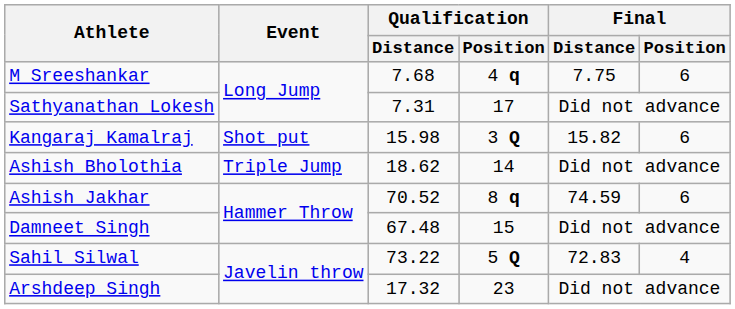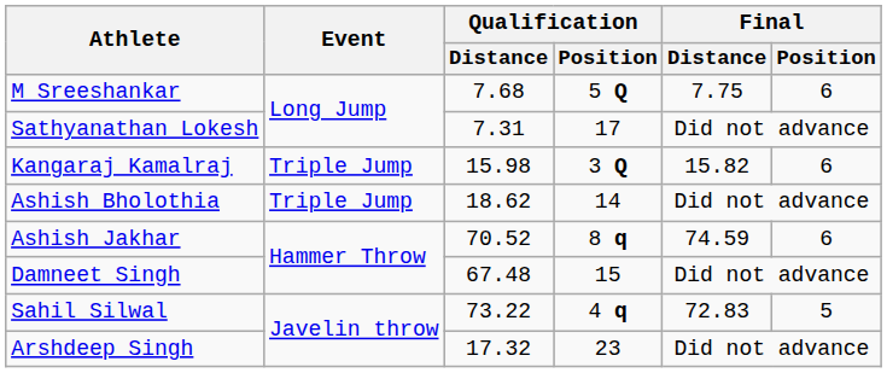M Sreeshankar | Qualification / Position: 4 q -> 5 Q
Kangaraj Kamalraj | Event: Shot put -> Triple Jump
Sahil Silwal | Qualification / Position: 5 Q -> 4 q
Sahil Silwal | Final / Position: 4 -> 5
